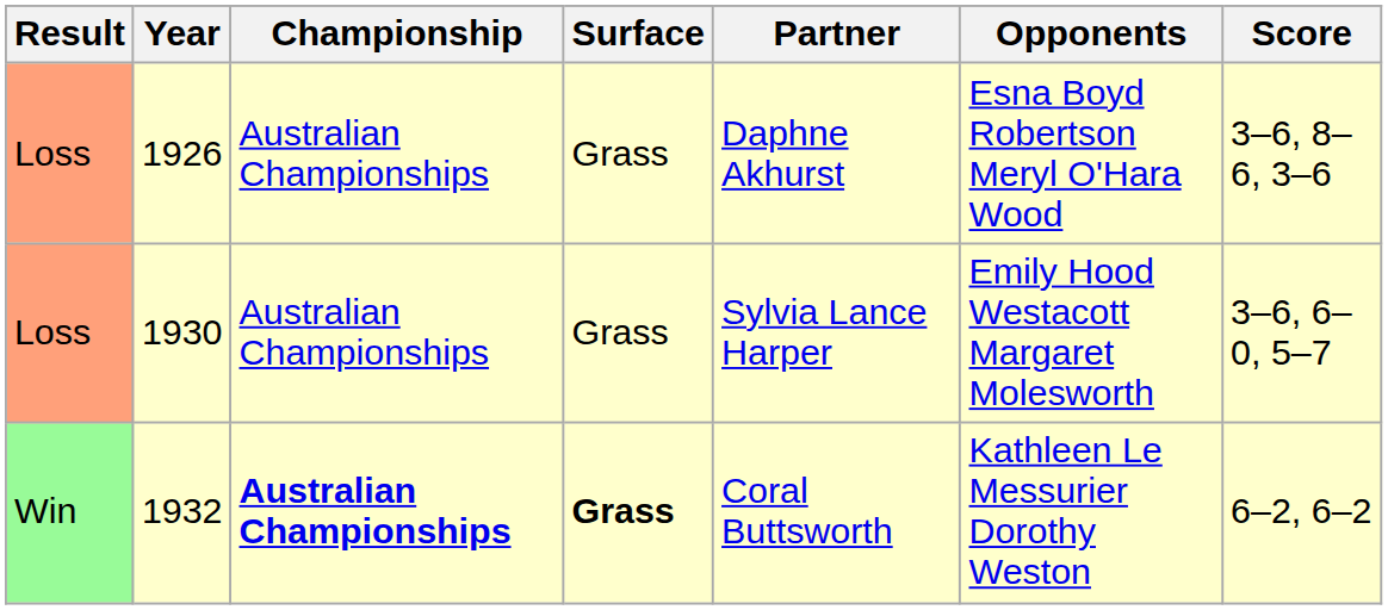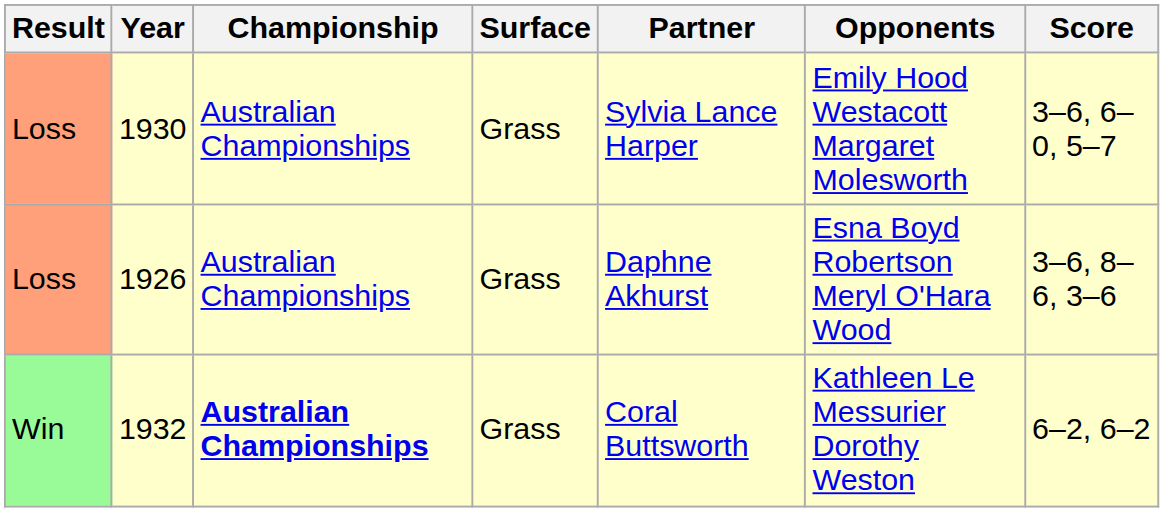rows swapped: 1926 <-> 1930
1932 | Surface: bold -> normal
